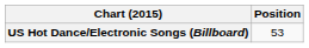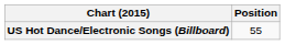US Hot Dance/Electronic Songs (Billboard) | Position: 53 -> 55
